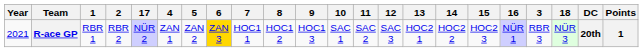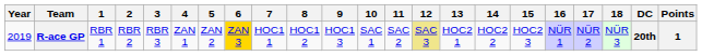columns swapped: 3 <-> 17
R-ace GP | Year: 2021 -> 2019
R-ace GP | 12: no background -> khaki background
